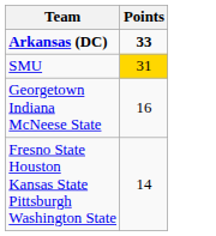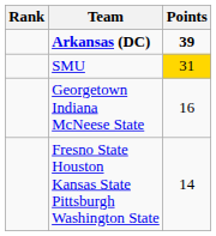+ column: Rank
Arkansas (DC) | Points: 33 -> 39
